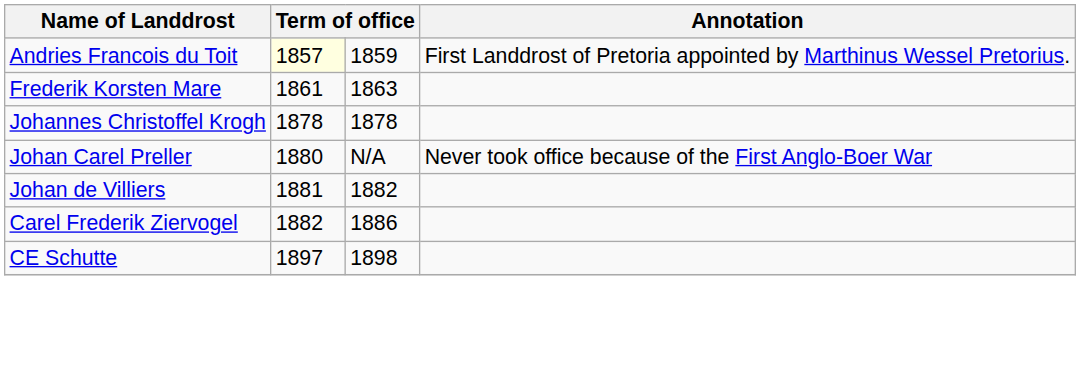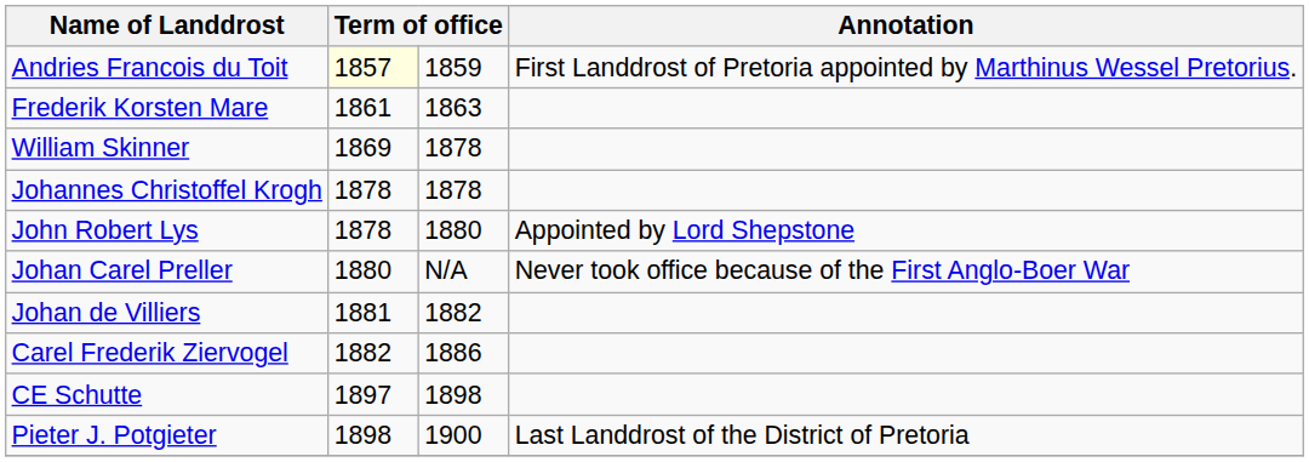+ row: William Skinner | 1869 | 1878
+ row: John Robert Lys | 1878 | 1880 | Appointed by Lord Shepstone
+ row: Pieter J. Potgieter | 1898 | 1900 | Last Landdrost of the District of Pretoria
